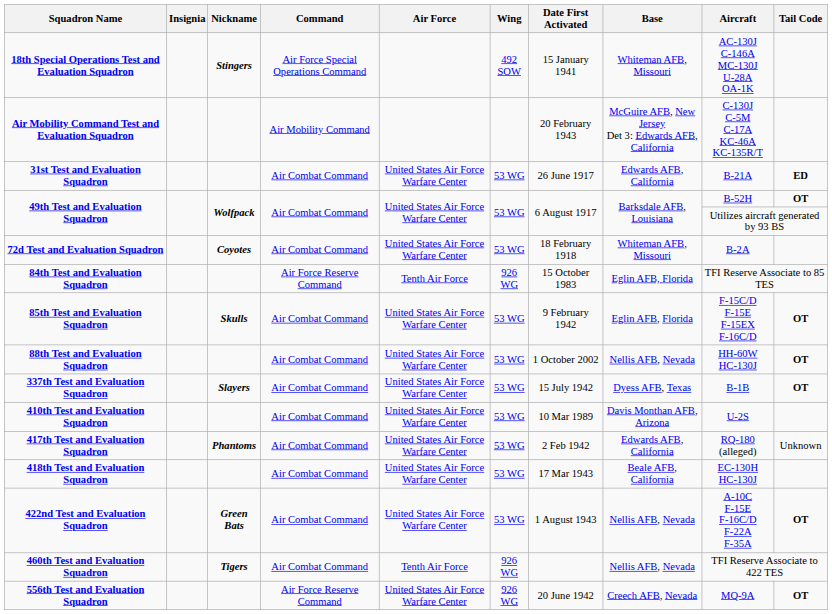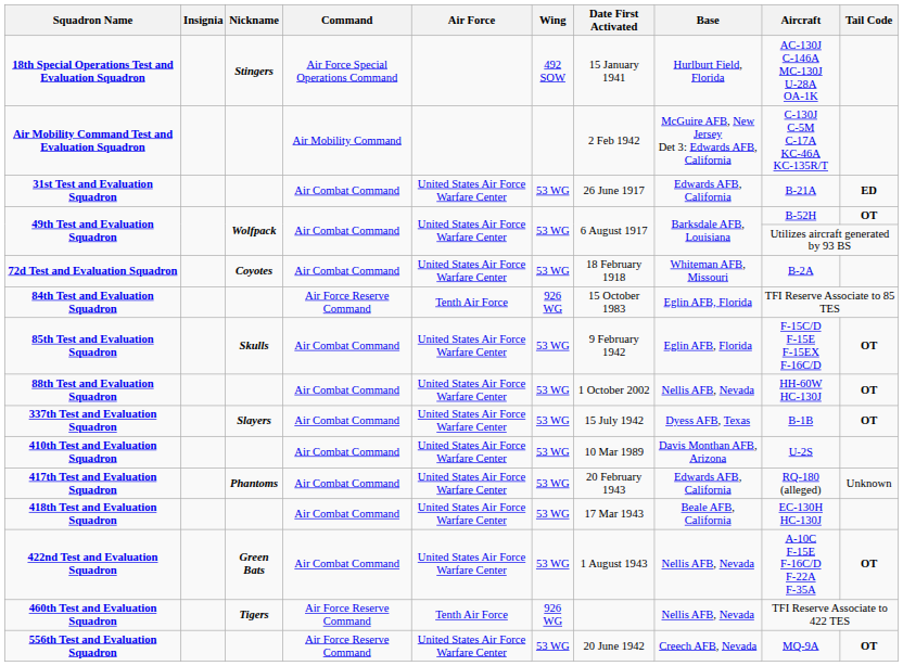18th Special Operations Test and Evaluation Squadron | Base: Whiteman AFB, Missouri -> Hurlburt Field, Florida
Air Mobility Command Test and Evaluation Squadron | Date First Activated: 20 February 1943 -> 2 Feb 1942
417th Test and Evaluation Squadron | Date First Activated: 2 Feb 1942 -> 20 February 1943
460th Test and Evaluation Squadron | Command: Air Combat Command -> Air Force Reserve Command
556th Test and Evaluation Squadron | Wing: 926 WG -> 53 WG
